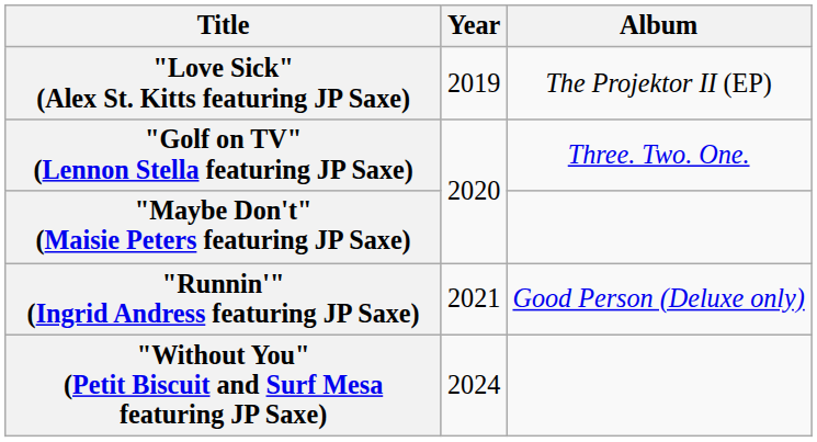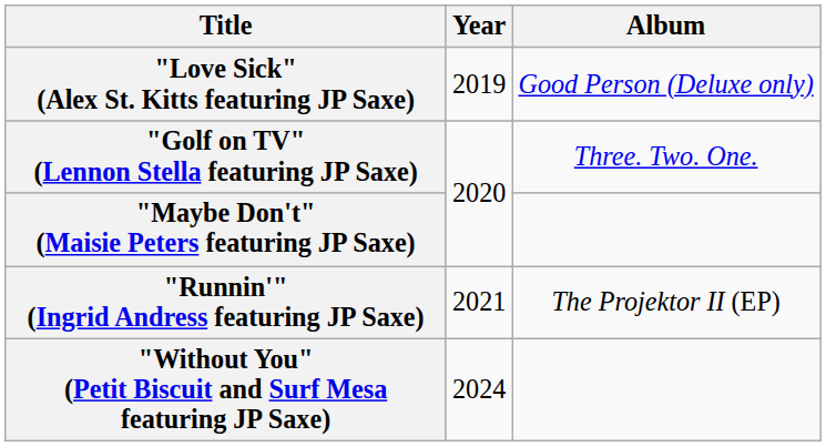"Love Sick" (Alex St. Kitts featuring JP Saxe) | Album: The Projektor II (EP) -> Good Person (Deluxe only)
"Runnin'" (Ingrid Andress featuring JP Saxe) | Album: Good Person (Deluxe only) -> The Projektor II (EP)
